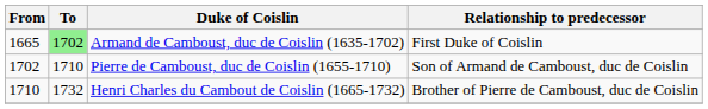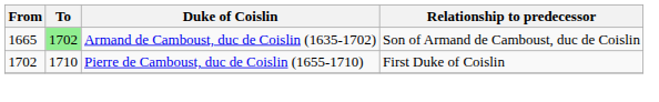Armand de Camboust, duc de Coislin (1635-1702) | Relationship to predecessor: First Duke of Coislin -> Son of Armand de Camboust, duc de Coislin
Pierre de Camboust, duc de Coislin (1655-1710) | Relationship to predecessor: Son of Armand de Camboust, duc de Coislin -> First Duke of Coislin
- row: 1710 | 1732 | Henri Charles du Cambout de Coislin (1665-1732) | Brother of Pierre de Camboust, duc de Coislin
